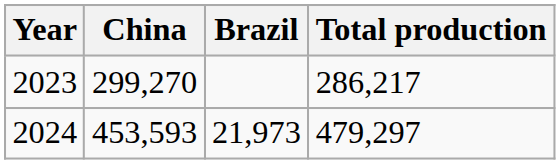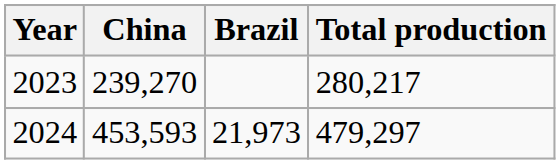2023 | China: 299,270 -> 239,270
2023 | Total production: 286,217 -> 280,217
